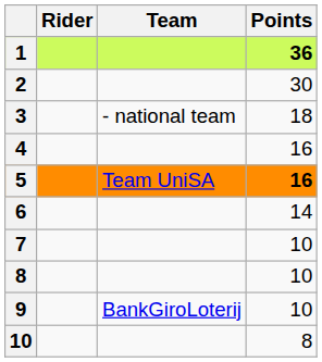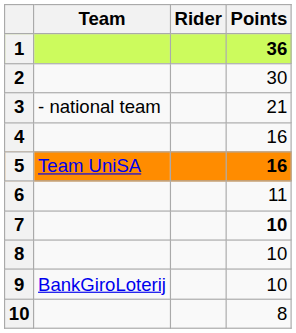columns swapped: Rider <-> Team
3 | Points: 18 -> 21
6 | Points: 14 -> 11
7 | Points: normal -> bold
